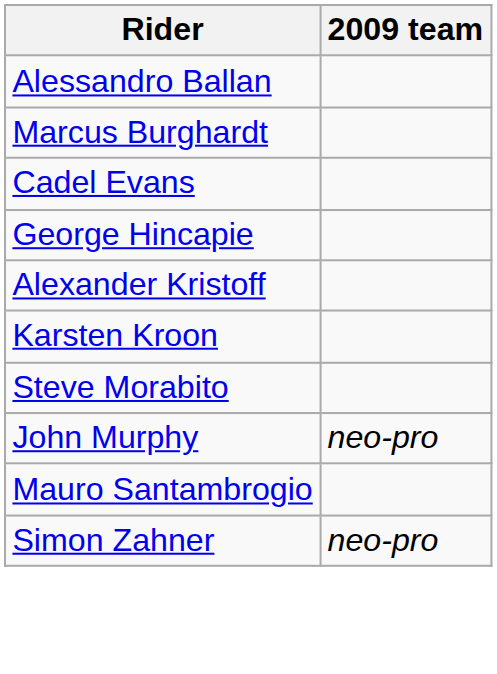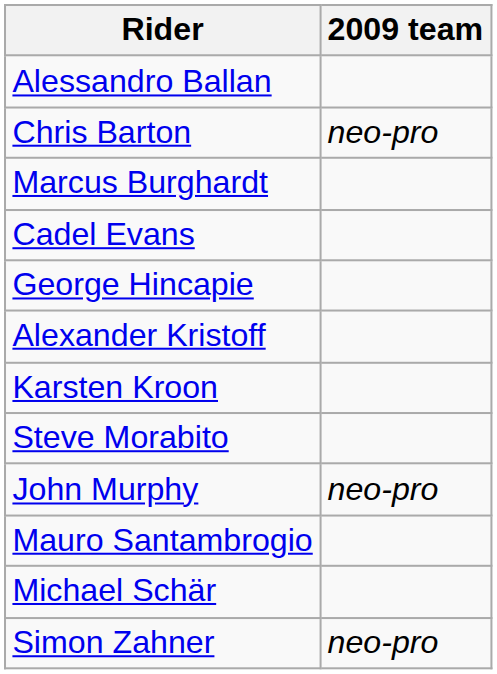+ row: Chris Barton | neo-pro
+ row: Michael Schär
